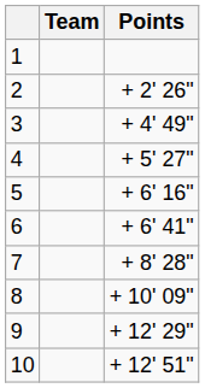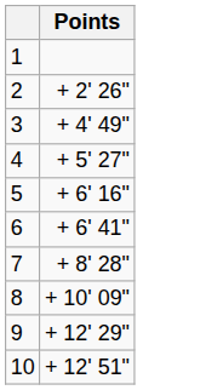- column: Team
